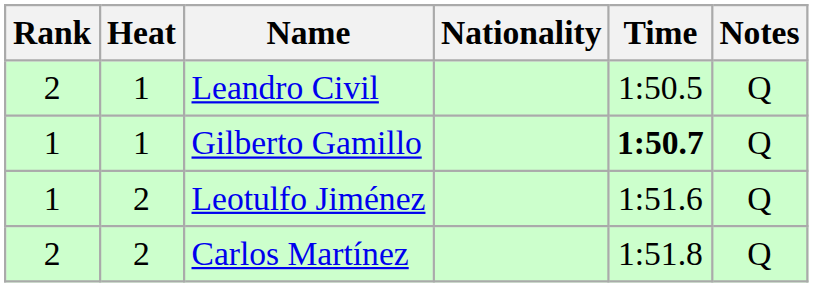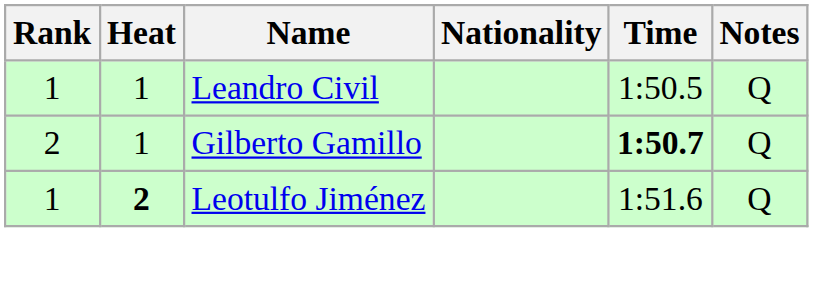Leandro Civil | Rank: 2 -> 1
Gilberto Gamillo | Rank: 1 -> 2
Leotulfo Jiménez | Heat: normal -> bold
- row: 2 | 2 | Carlos Martínez | 1:51.8 | Q
